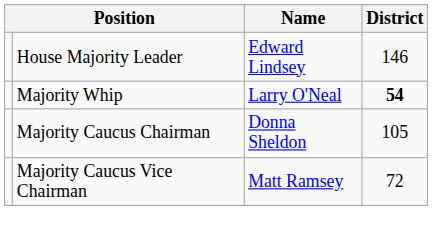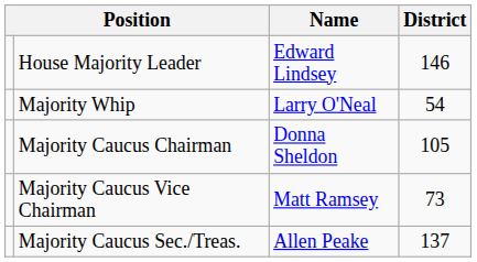Majority Whip | District: bold -> normal
Majority Caucus Vice Chairman | District: 72 -> 73
+ row: Majority Caucus Sec./Treas. | Allen Peake | 137
